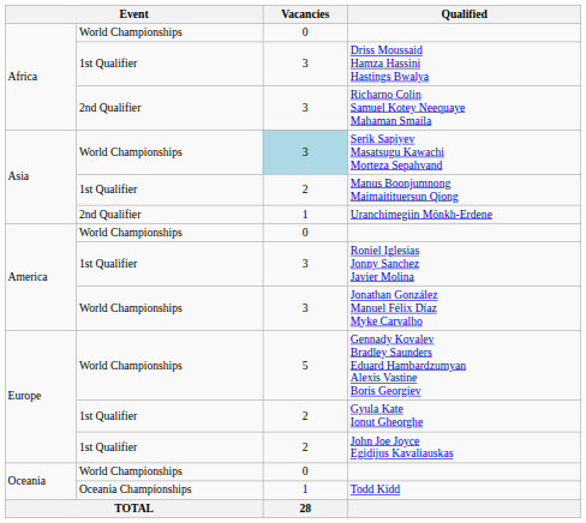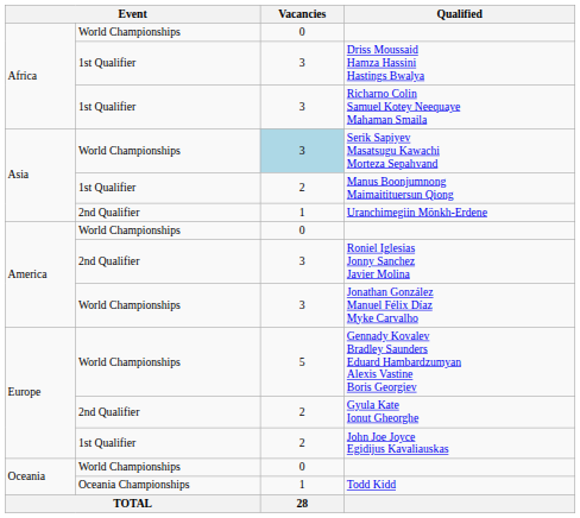Richarno Colin Samuel Kotey Neequaye Mahaman Smaila | column 2: 2nd Qualifier -> 1st Qualifier
Roniel Iglesias Jonny Sanchez Javier Molina | column 2: 1st Qualifier -> 2nd Qualifier
Gyula Kate Ionut Gheorghe | column 2: 1st Qualifier -> 2nd Qualifier
